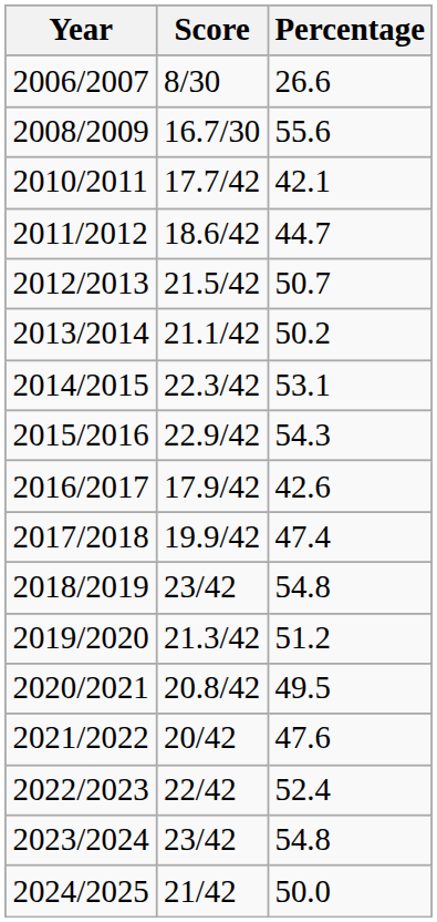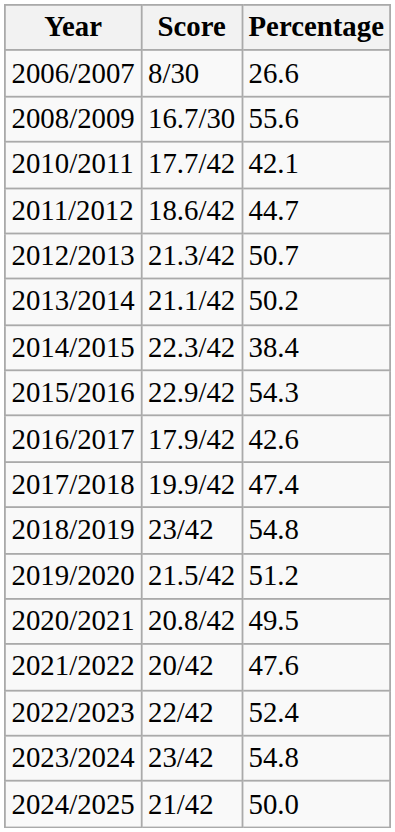2012/2013 | Score: 21.5/42 -> 21.3/42
2014/2015 | Percentage: 53.1 -> 38.4
2019/2020 | Score: 21.3/42 -> 21.5/42
